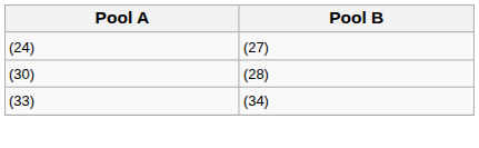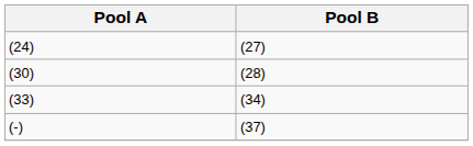+ row: (-) | (37)
